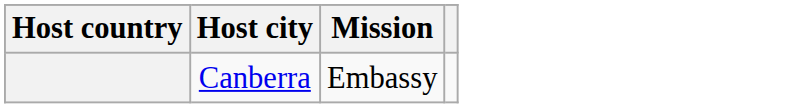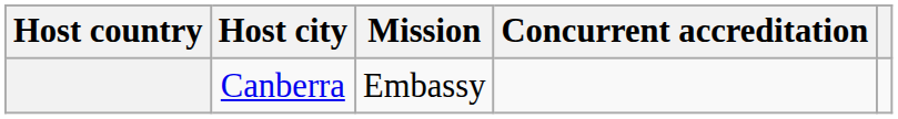+ column: Concurrent accreditation
